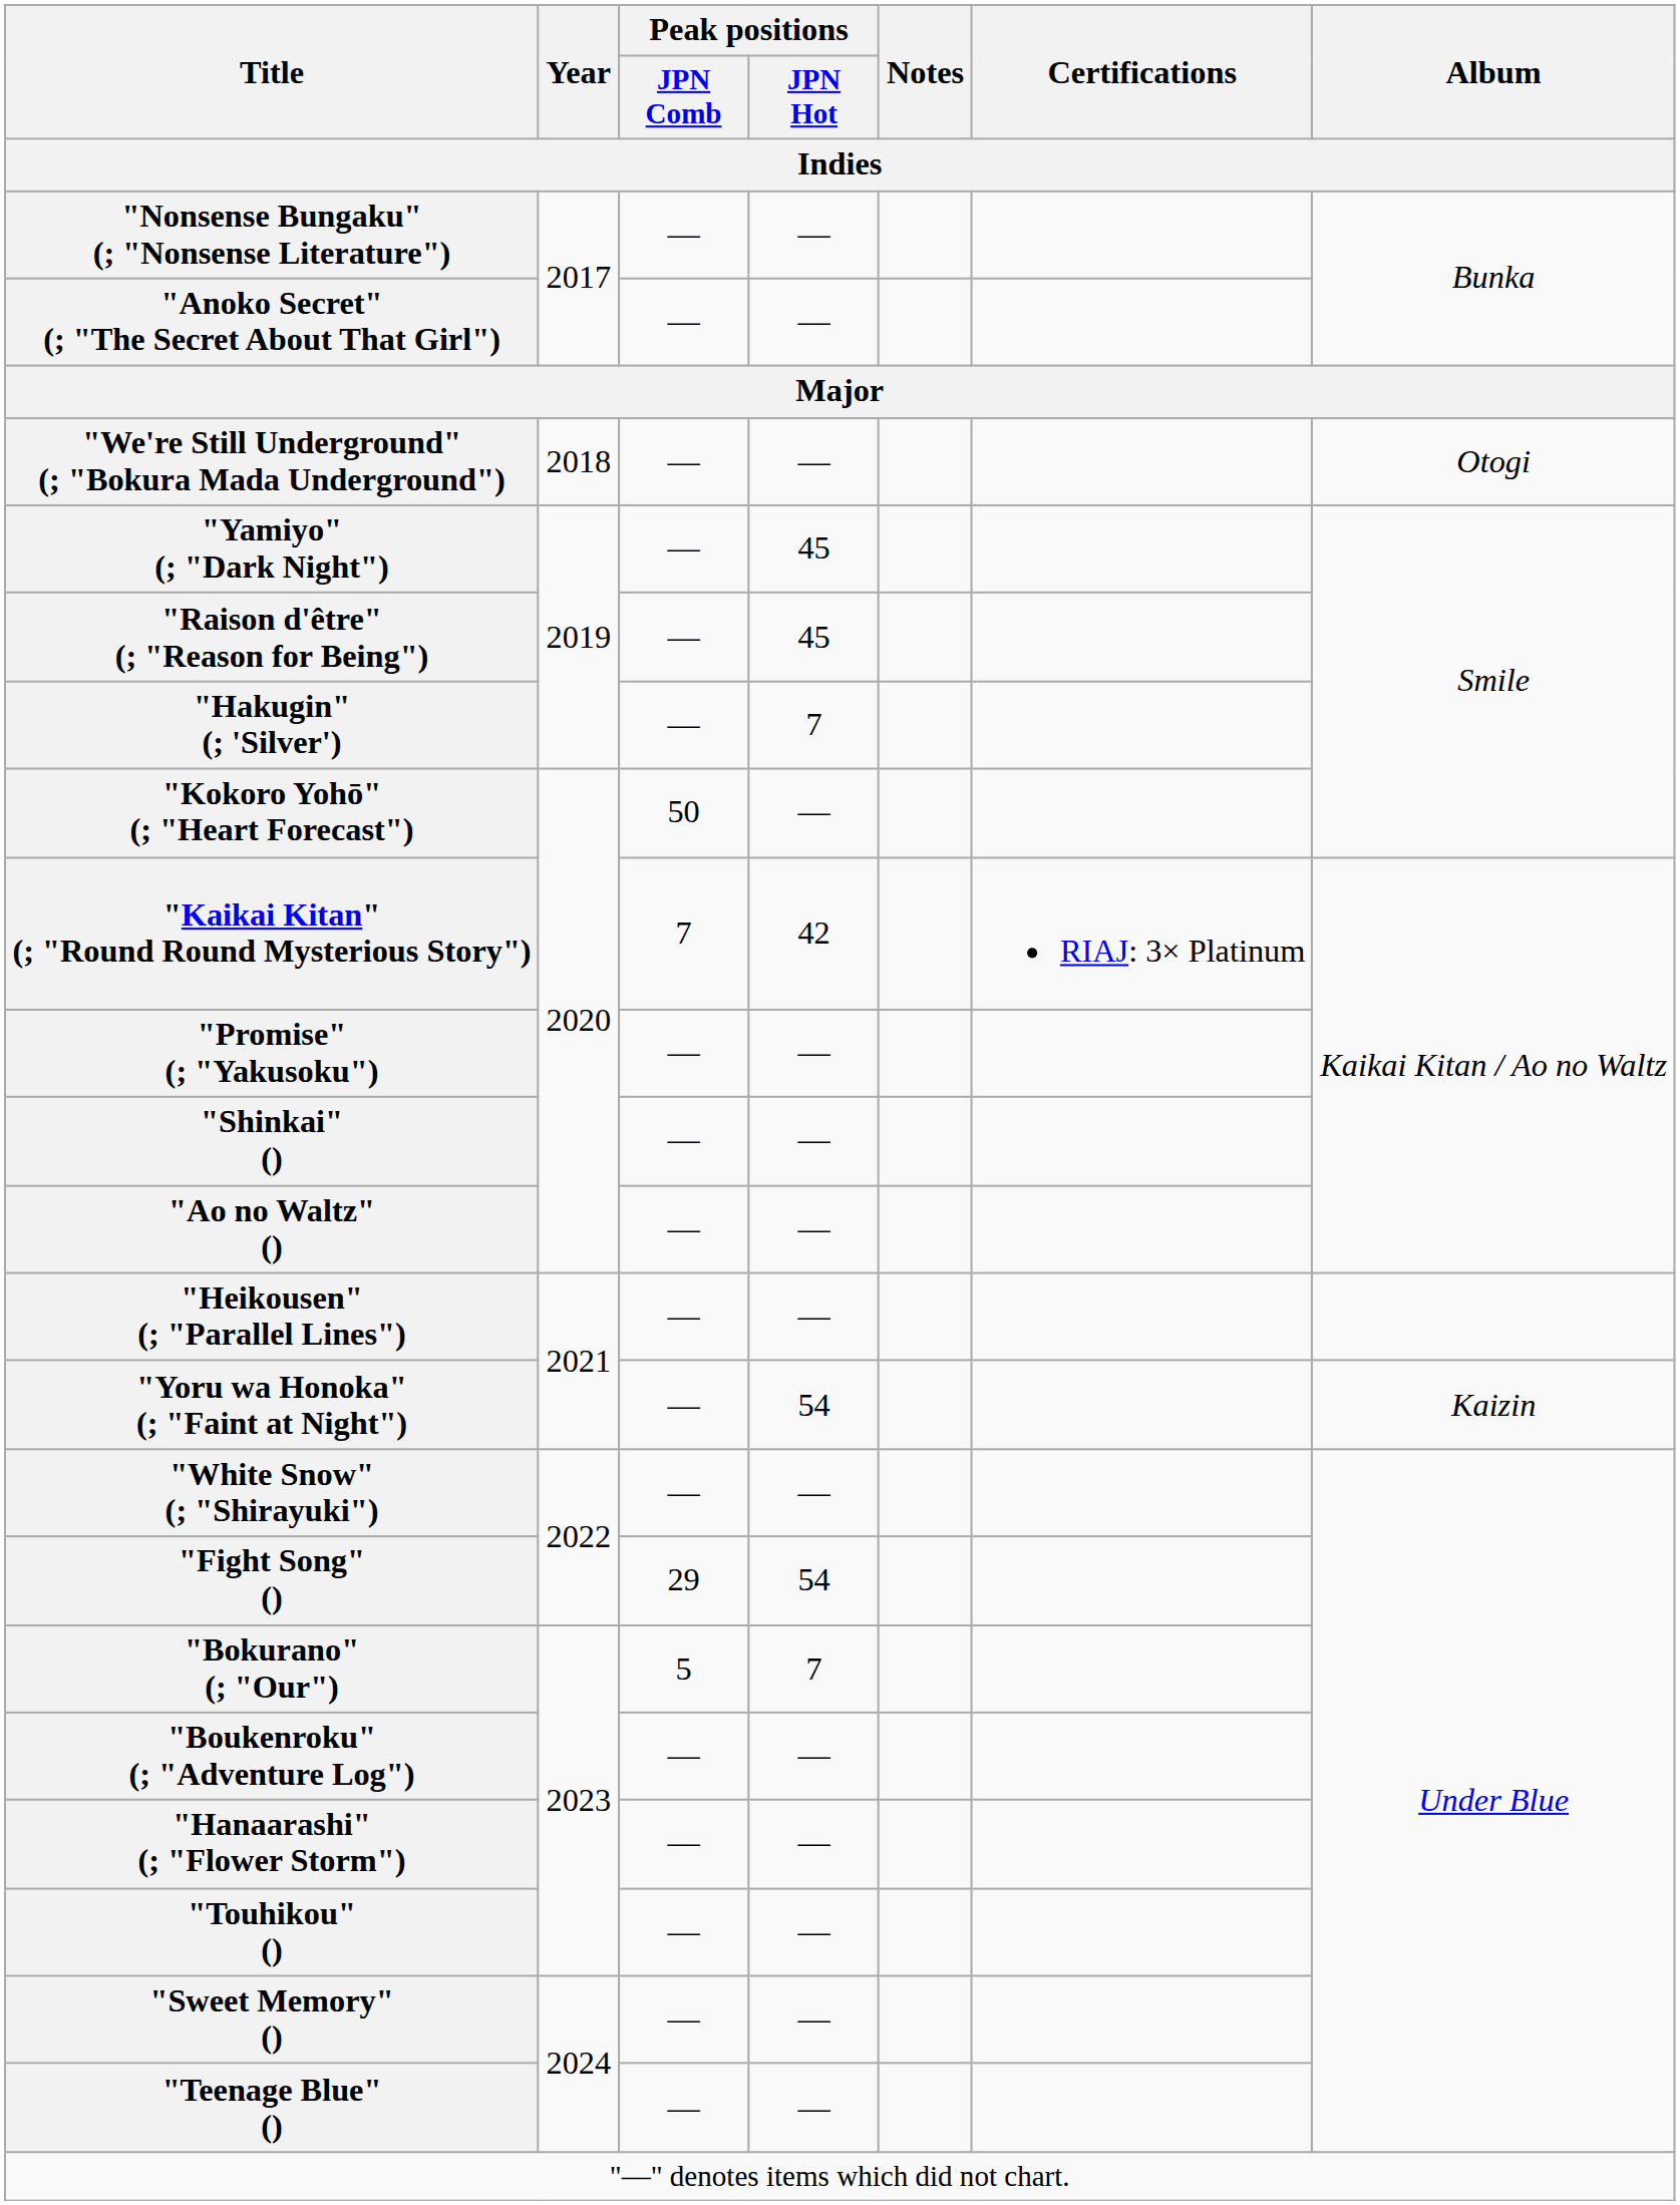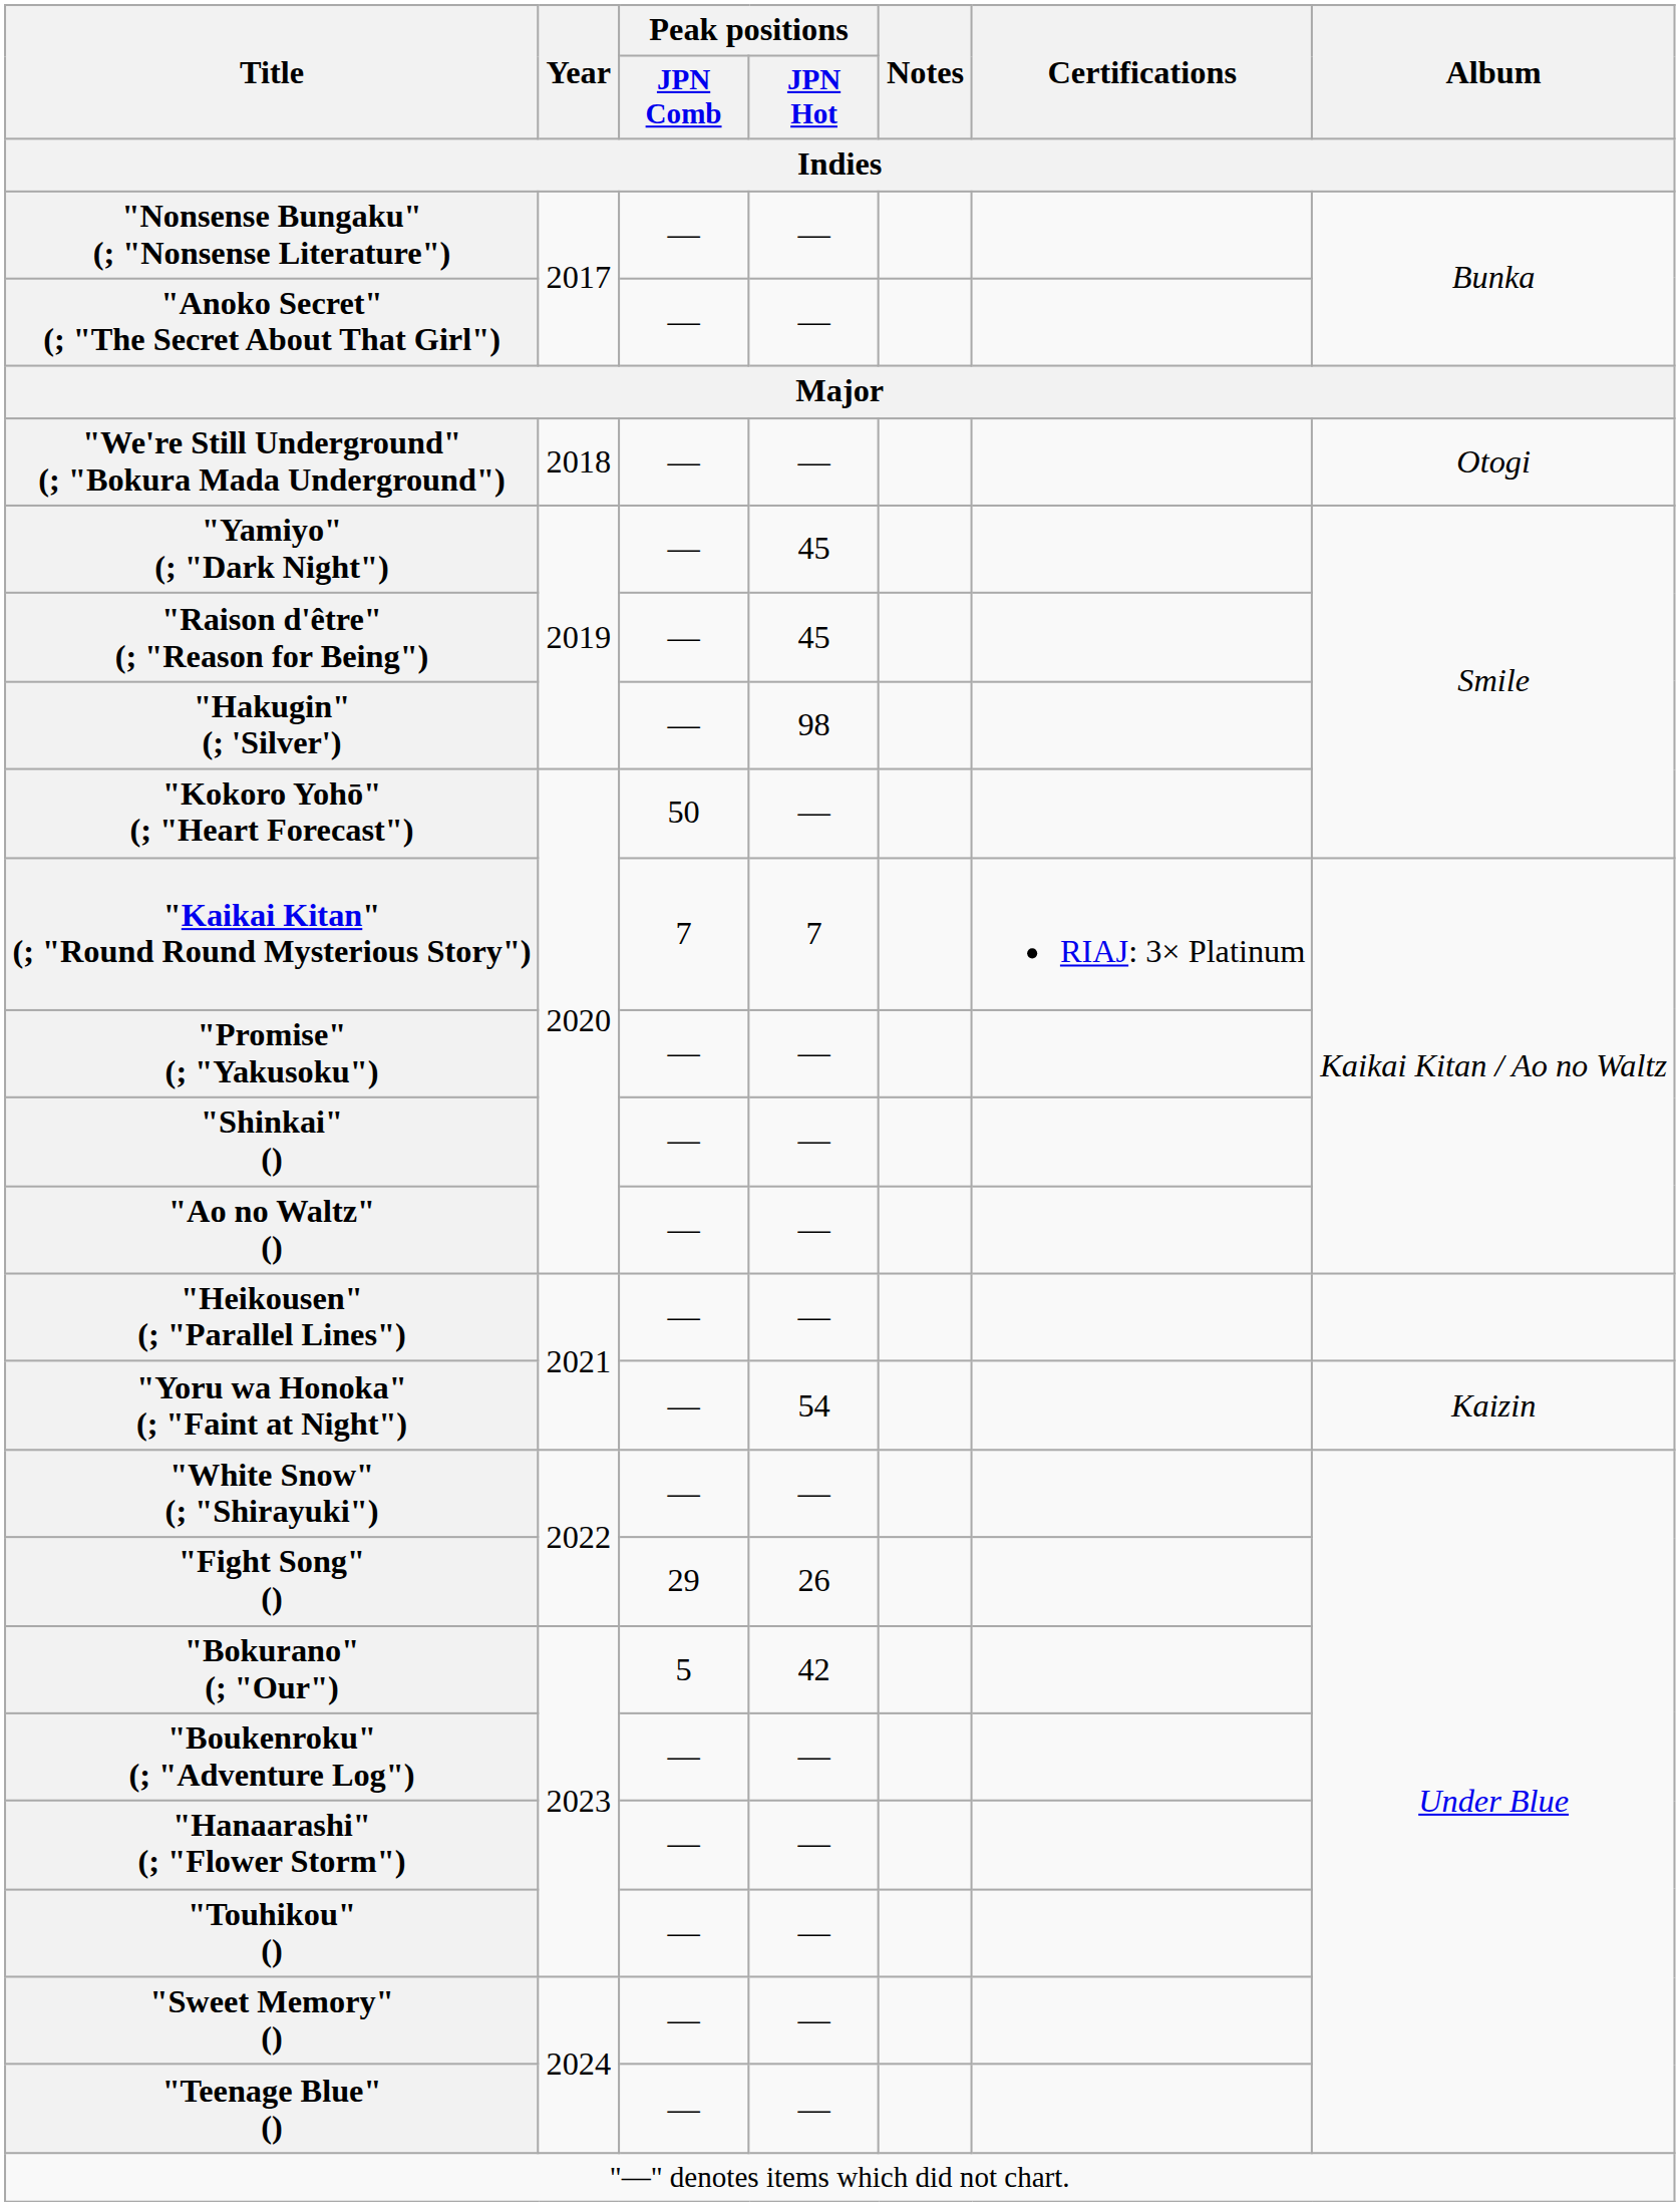"Hakugin" (; 'Silver') | Peak positions / JPN Hot: 7 -> 98
"Kaikai Kitan" (; "Round Round Mysterious Story") | Peak positions / JPN Hot: 42 -> 7
"Fight Song" () | Peak positions / JPN Hot: 54 -> 26
"Bokurano" (; "Our") | Peak positions / JPN Hot: 7 -> 42
